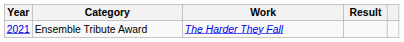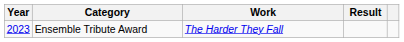Ensemble Tribute Award | Year: 2021 -> 2023
